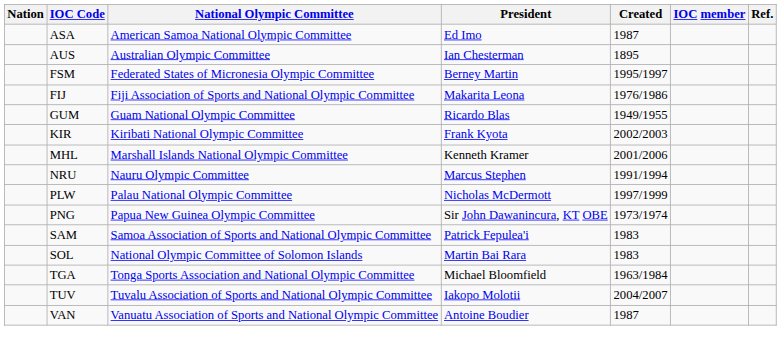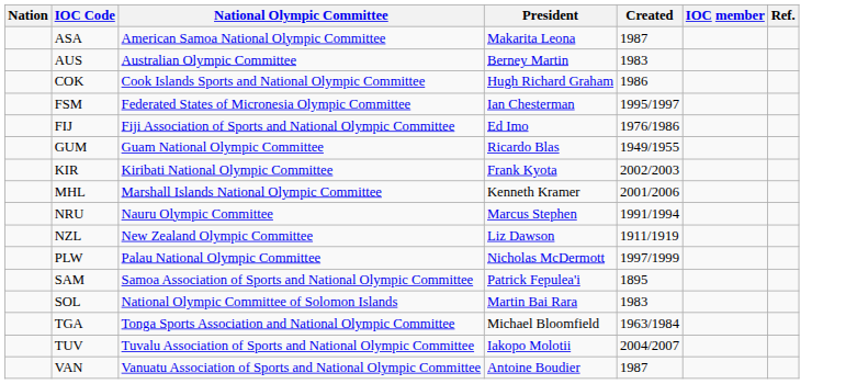ASA | President: Ed Imo -> Makarita Leona
AUS | President: Ian Chesterman -> Berney Martin
AUS | Created: 1895 -> 1983
+ row: COK | Cook Islands Sports and National Olympic Committee | Hugh Richard Graham | 1986
FSM | President: Berney Martin -> Ian Chesterman
FIJ | President: Makarita Leona -> Ed Imo
+ row: NZL | New Zealand Olympic Committee | Liz Dawson | 1911/1919
- row: PNG | Papua New Guinea Olympic Committee | Sir John Dawanincura, KT OBE | 1973/1974
SAM | Created: 1983 -> 1895
